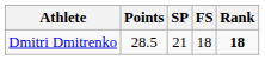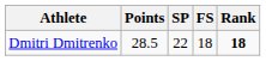Dmitri Dmitrenko | SP: 21 -> 22
